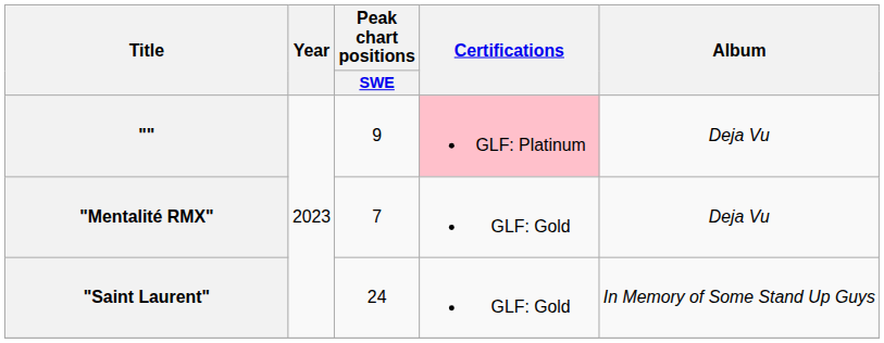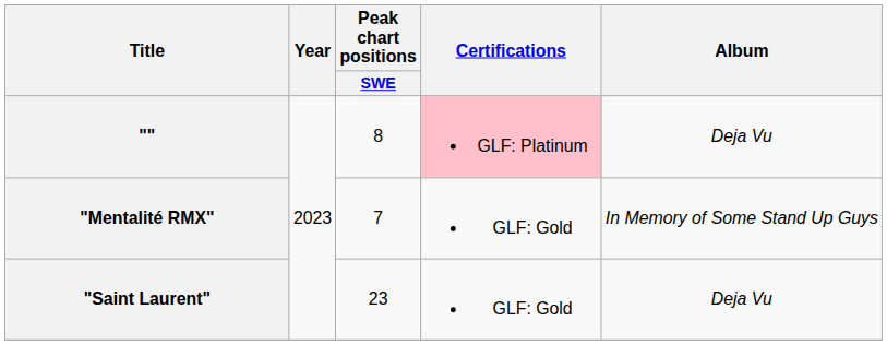"" | Peak chart positions / SWE: 9 -> 8
"Mentalité RMX" | Album: Deja Vu -> In Memory of Some Stand Up Guys
"Saint Laurent" | Peak chart positions / SWE: 24 -> 23
"Saint Laurent" | Album: In Memory of Some Stand Up Guys -> Deja Vu
